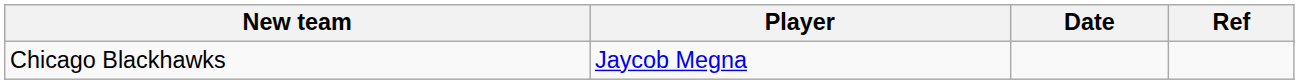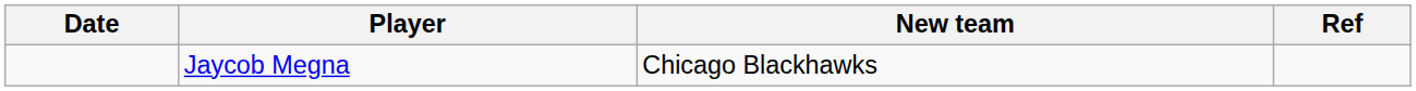columns swapped: Date <-> New team
